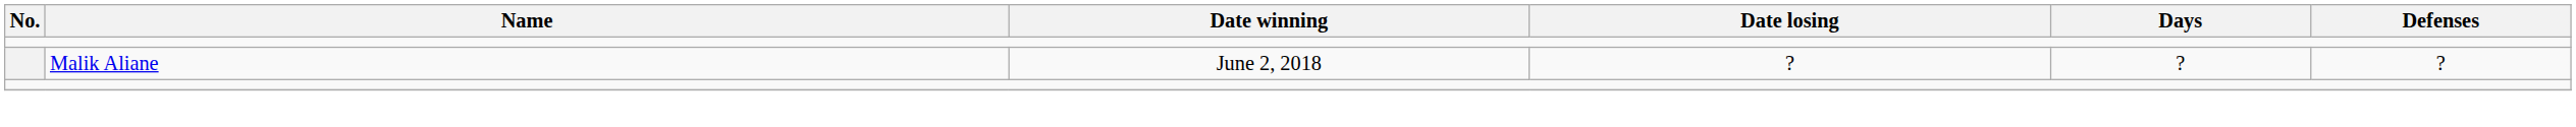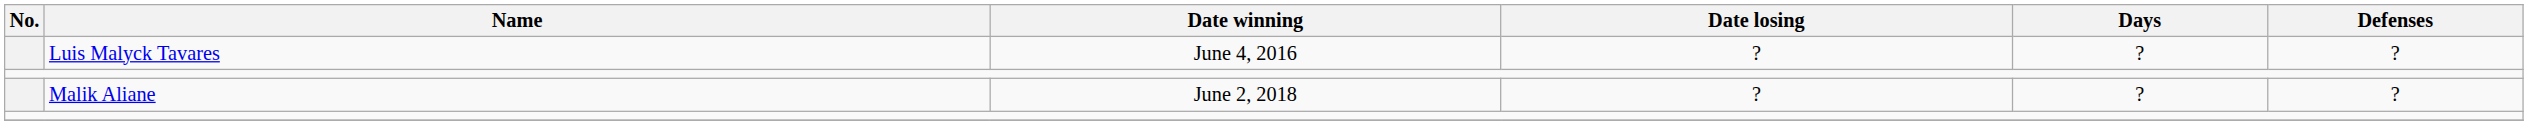+ row: Luis Malyck Tavares | June 4, 2016 | ? | ? | ?
